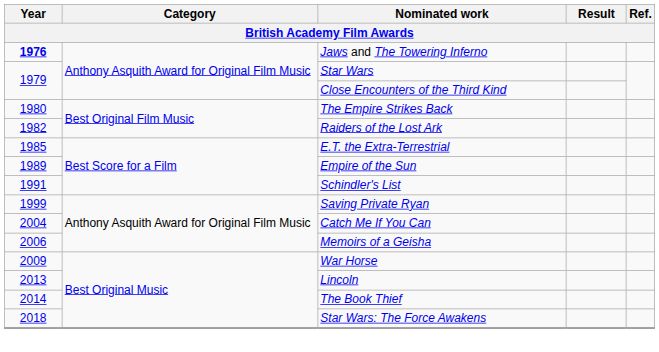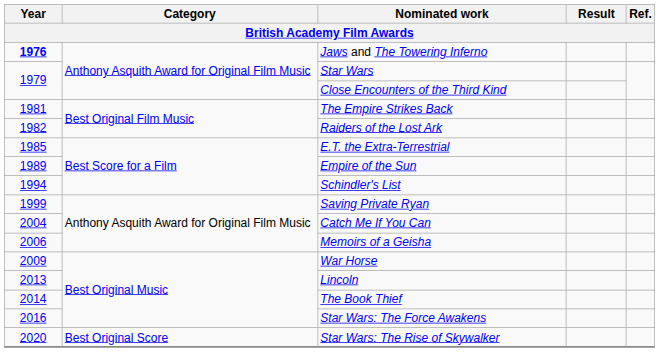The Empire Strikes Back | Year: 1980 -> 1981
Schindler's List | Year: 1991 -> 1994
Star Wars: The Force Awakens | Year: 2018 -> 2016
+ row: 2020 | Best Original Score | Star Wars: The Rise of Skywalker
